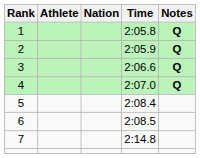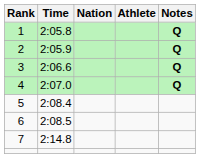columns swapped: Athlete <-> Time
